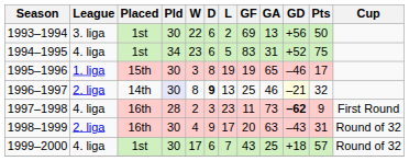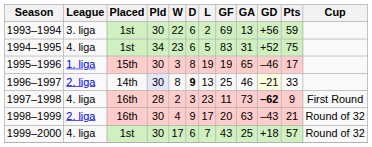1993–1994 | Pts: 50 -> 59
1996–1997 | Pts: 32 -> 33
1998–1999 | Pts: 31 -> 21
